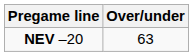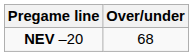NEV –20 | Over/under: 63 -> 68
